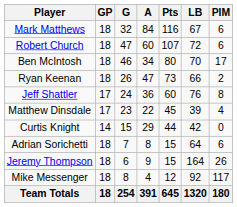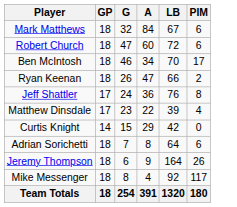- column: Pts | 116 | 107 | 80 | 73 | 60 | 45 | 44 | 15 | 15 | 12 | 645
